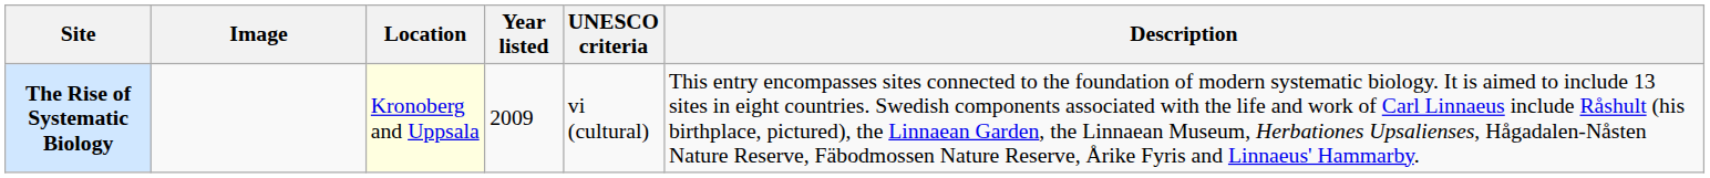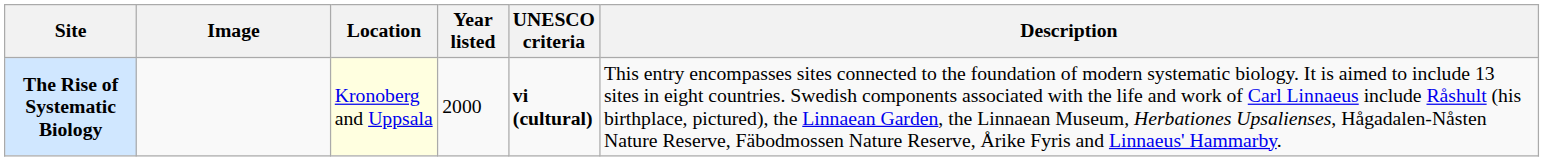The Rise of Systematic Biology | Year listed: 2009 -> 2000
The Rise of Systematic Biology | UNESCO criteria: normal -> bold
